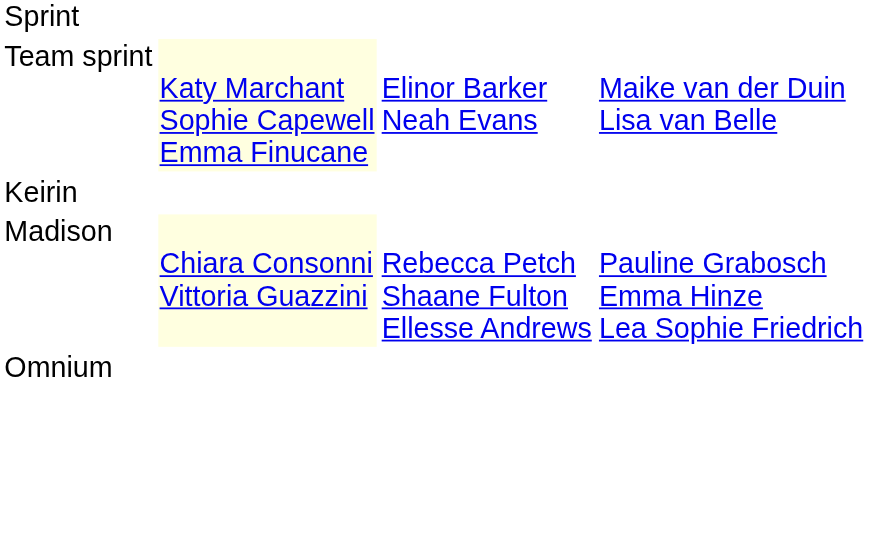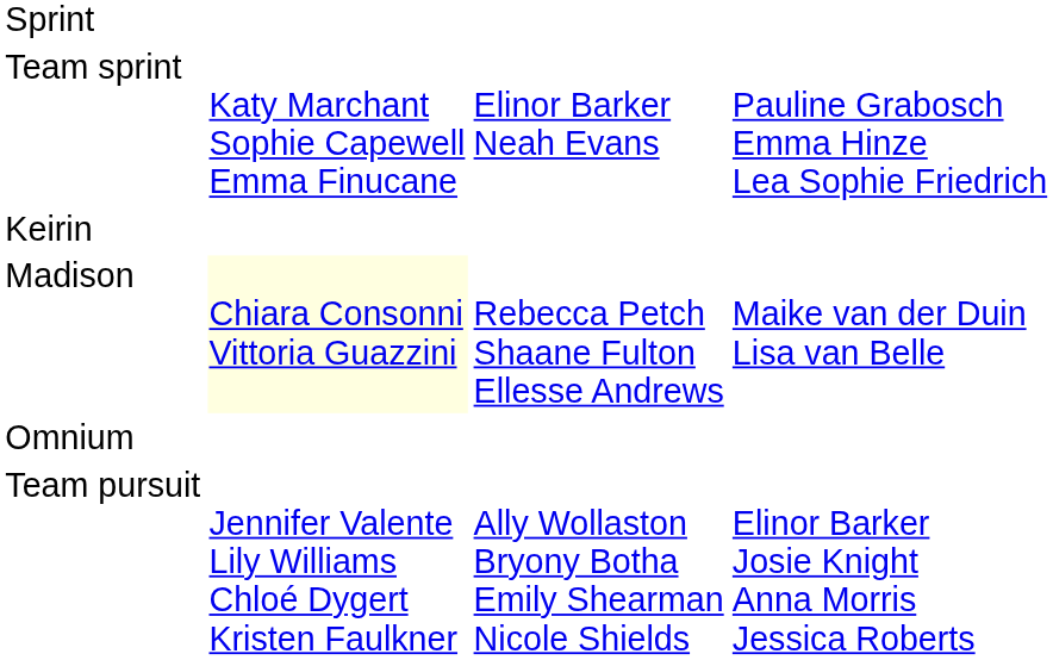Team sprint | column 2: lightyellow background -> no background
Team sprint | column 4: Maike van der Duin Lisa van Belle -> Pauline Grabosch Emma Hinze Lea Sophie Friedrich
Madison | column 4: Pauline Grabosch Emma Hinze Lea Sophie Friedrich -> Maike van der Duin Lisa van Belle
+ row: Team pursuit | Jennifer Valente Lily Williams Chloé Dygert Kristen Faulkner | Ally Wollaston Bryony Botha Emily Shearman Nicole Shields | Elinor Barker Josie Knight Anna Morris Jessica Roberts
